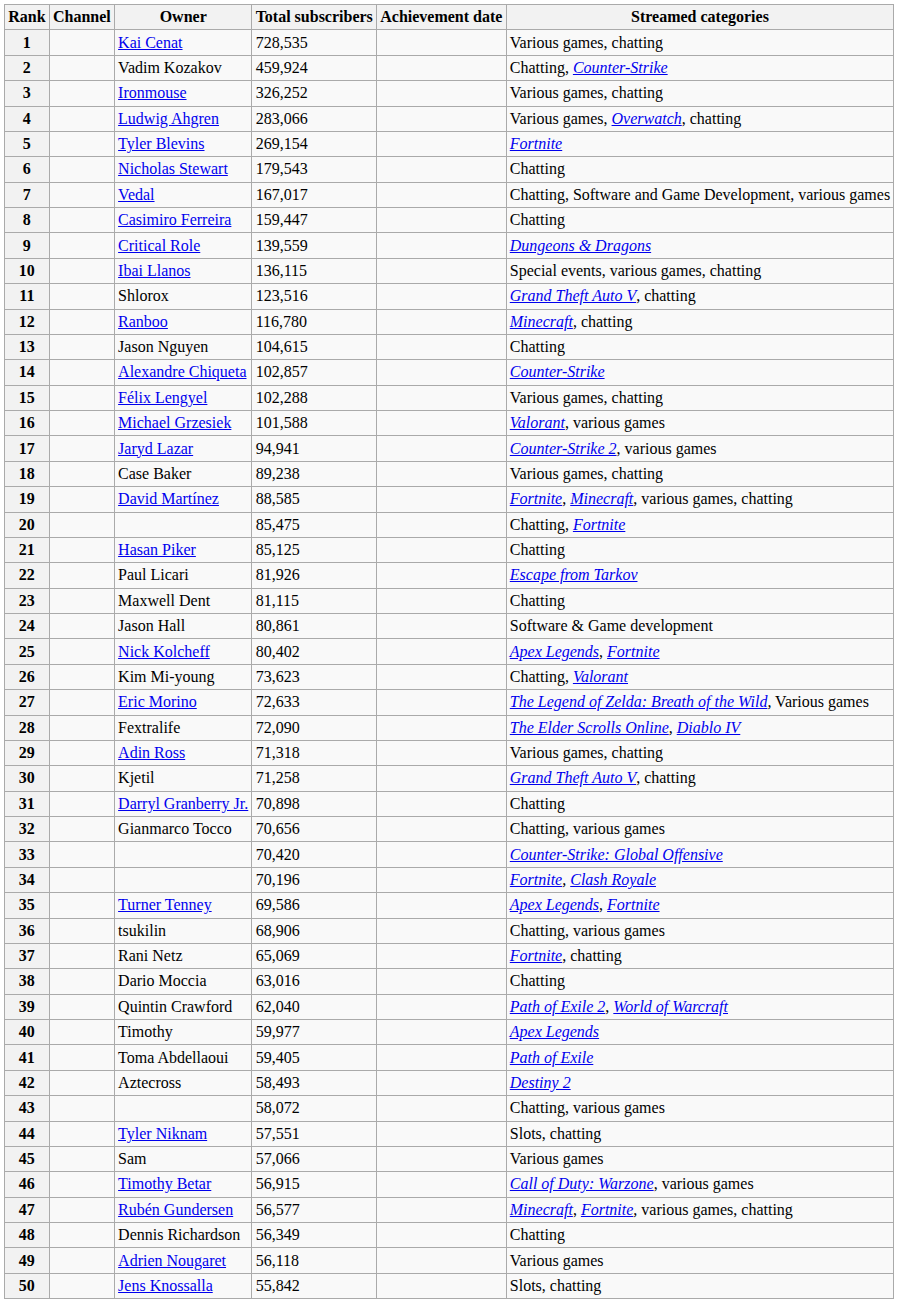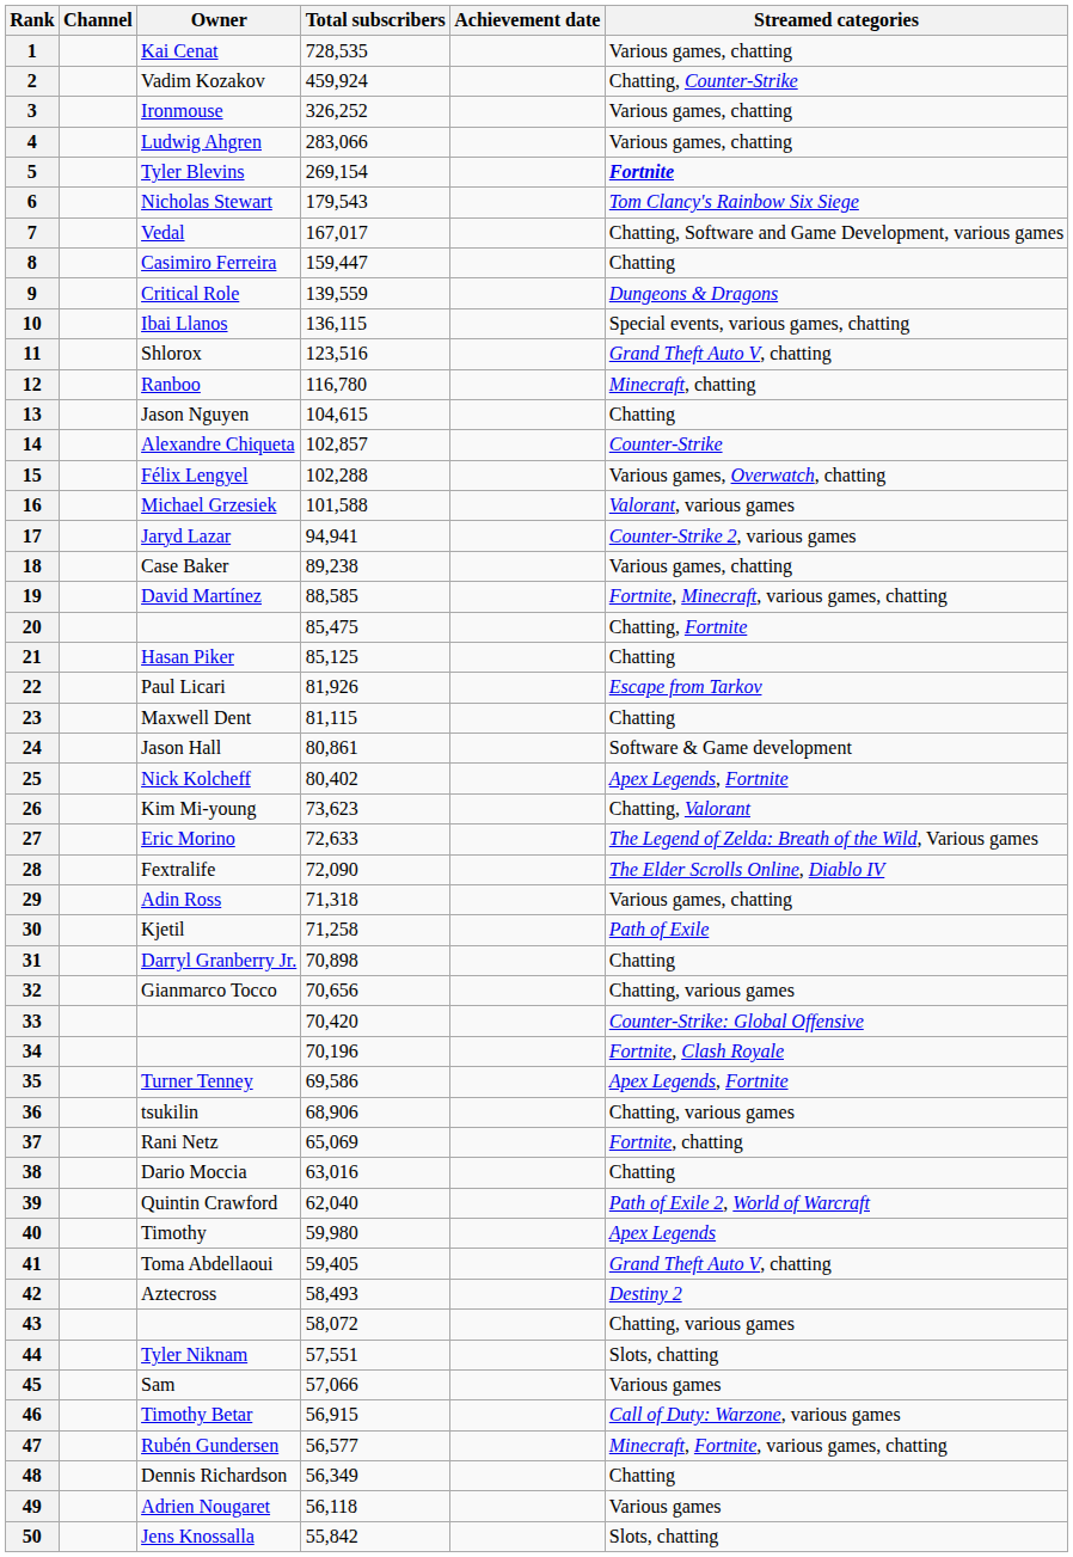4 | Streamed categories: Various games, Overwatch, chatting -> Various games, chatting
5 | Streamed categories: normal -> bold
6 | Streamed categories: Chatting -> Tom Clancy's Rainbow Six Siege
15 | Streamed categories: Various games, chatting -> Various games, Overwatch, chatting
30 | Streamed categories: Grand Theft Auto V, chatting -> Path of Exile
40 | Total subscribers: 59,977 -> 59,980
41 | Streamed categories: Path of Exile -> Grand Theft Auto V, chatting
